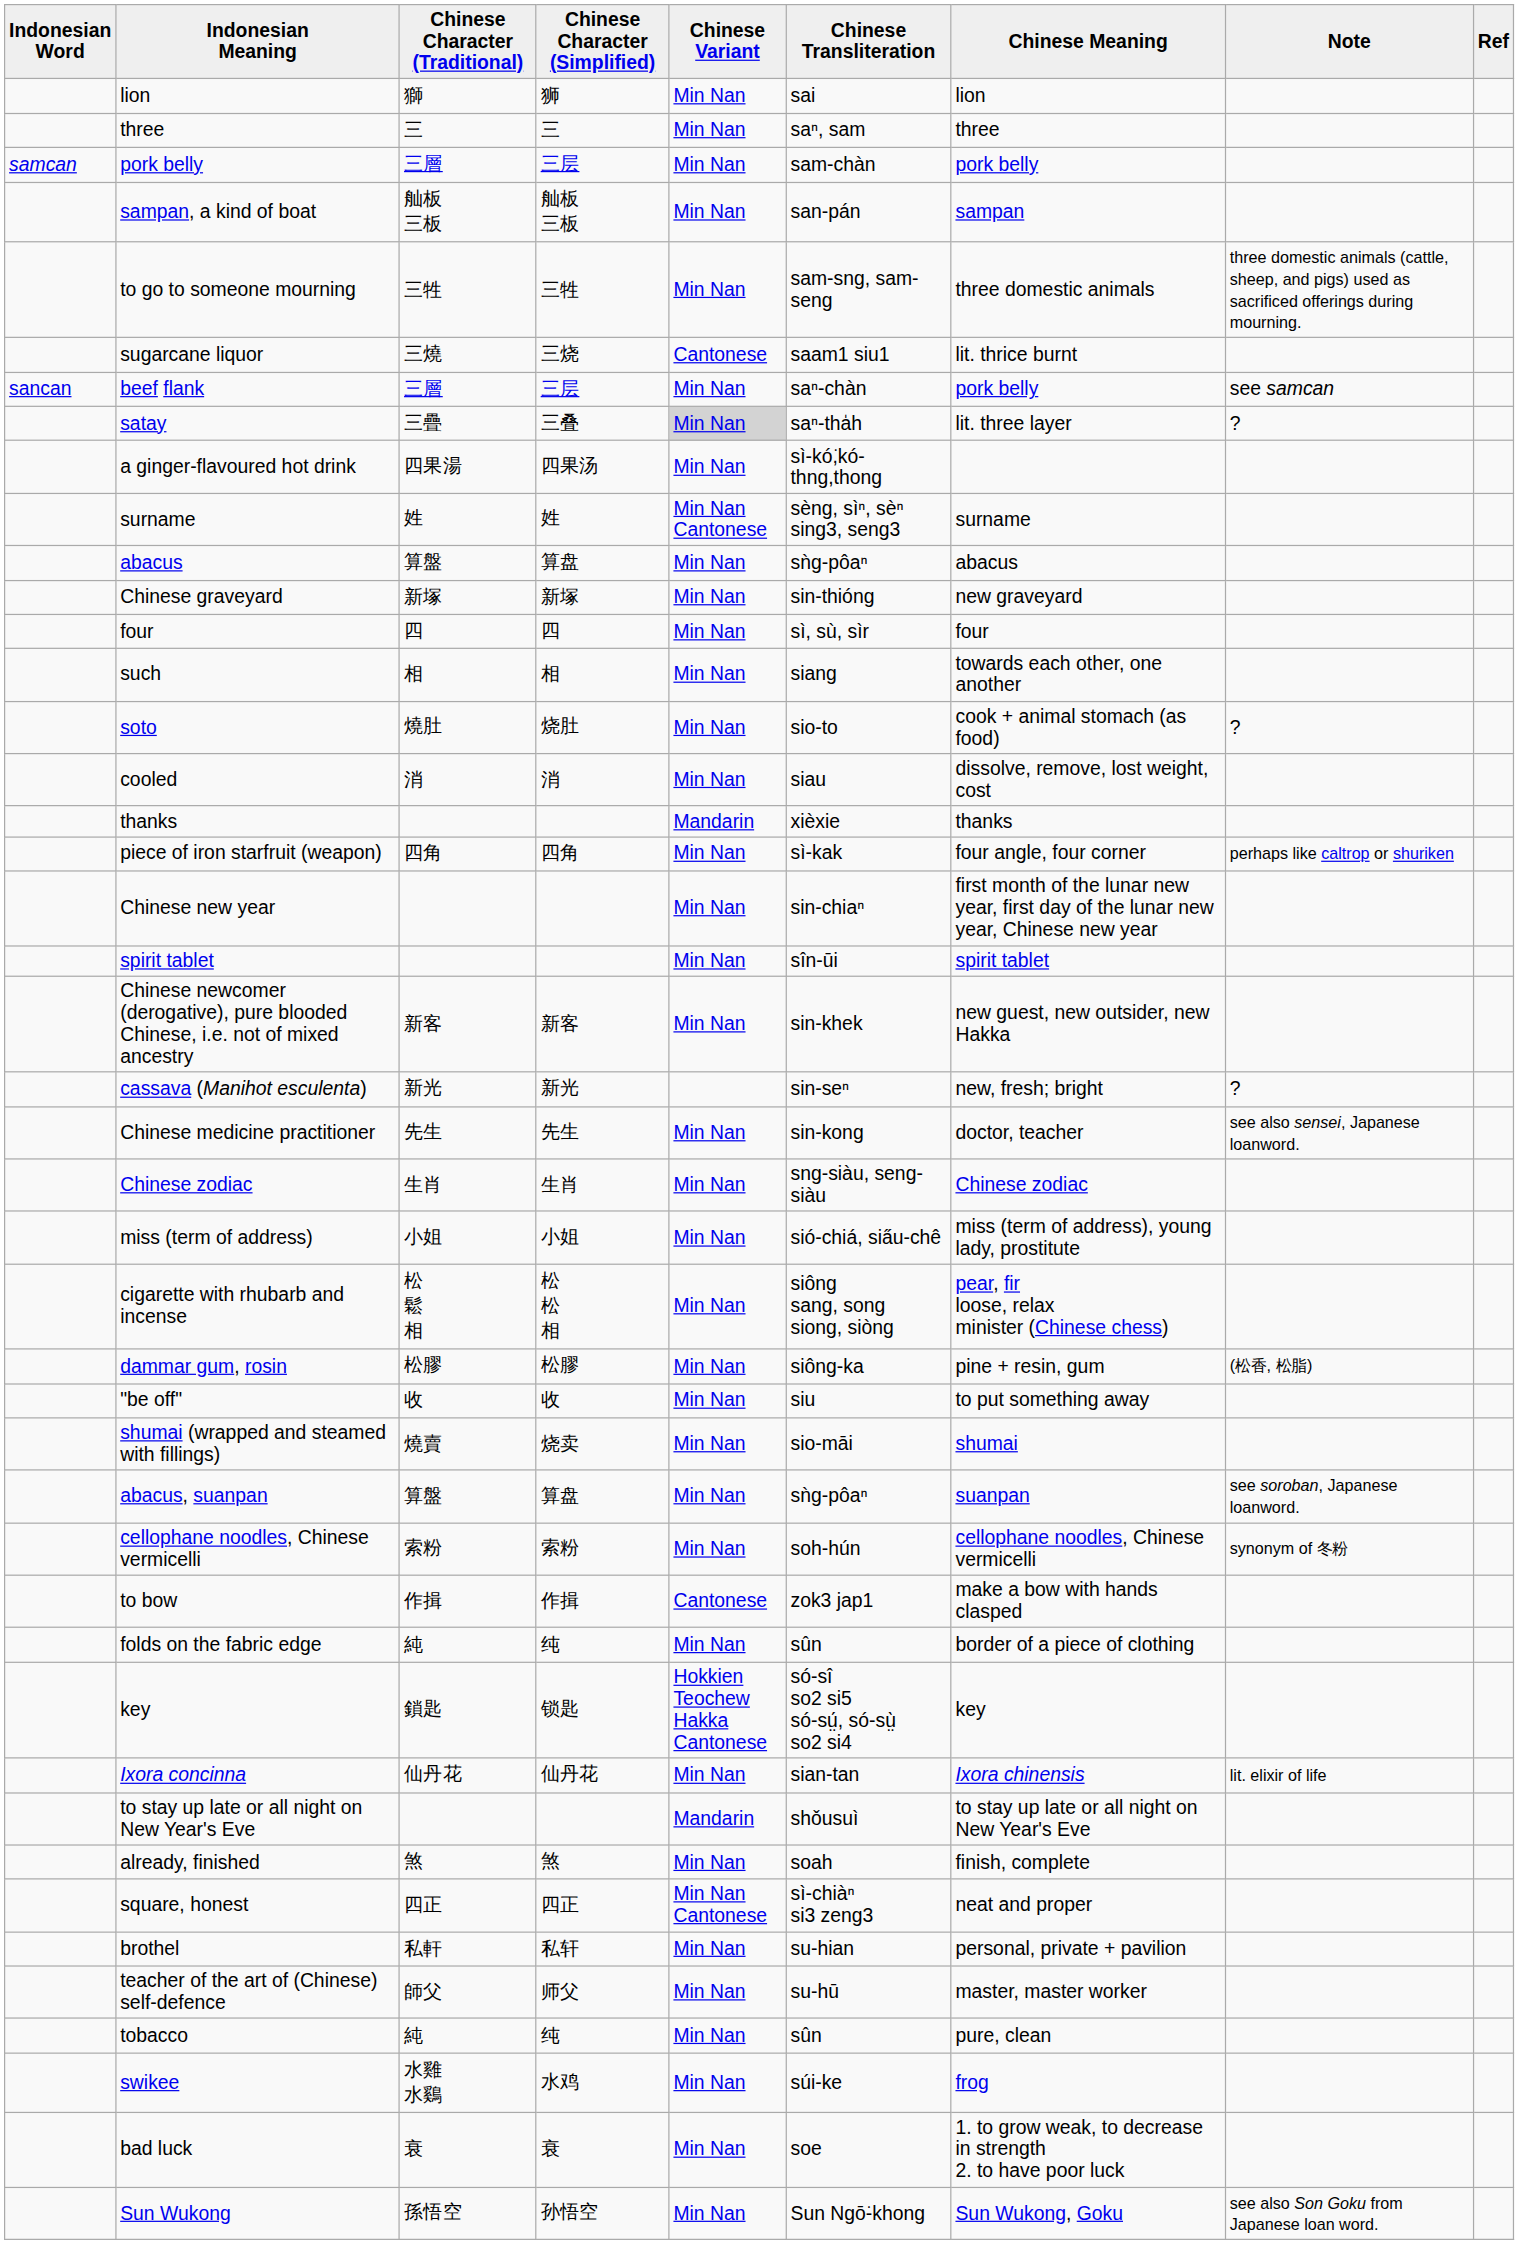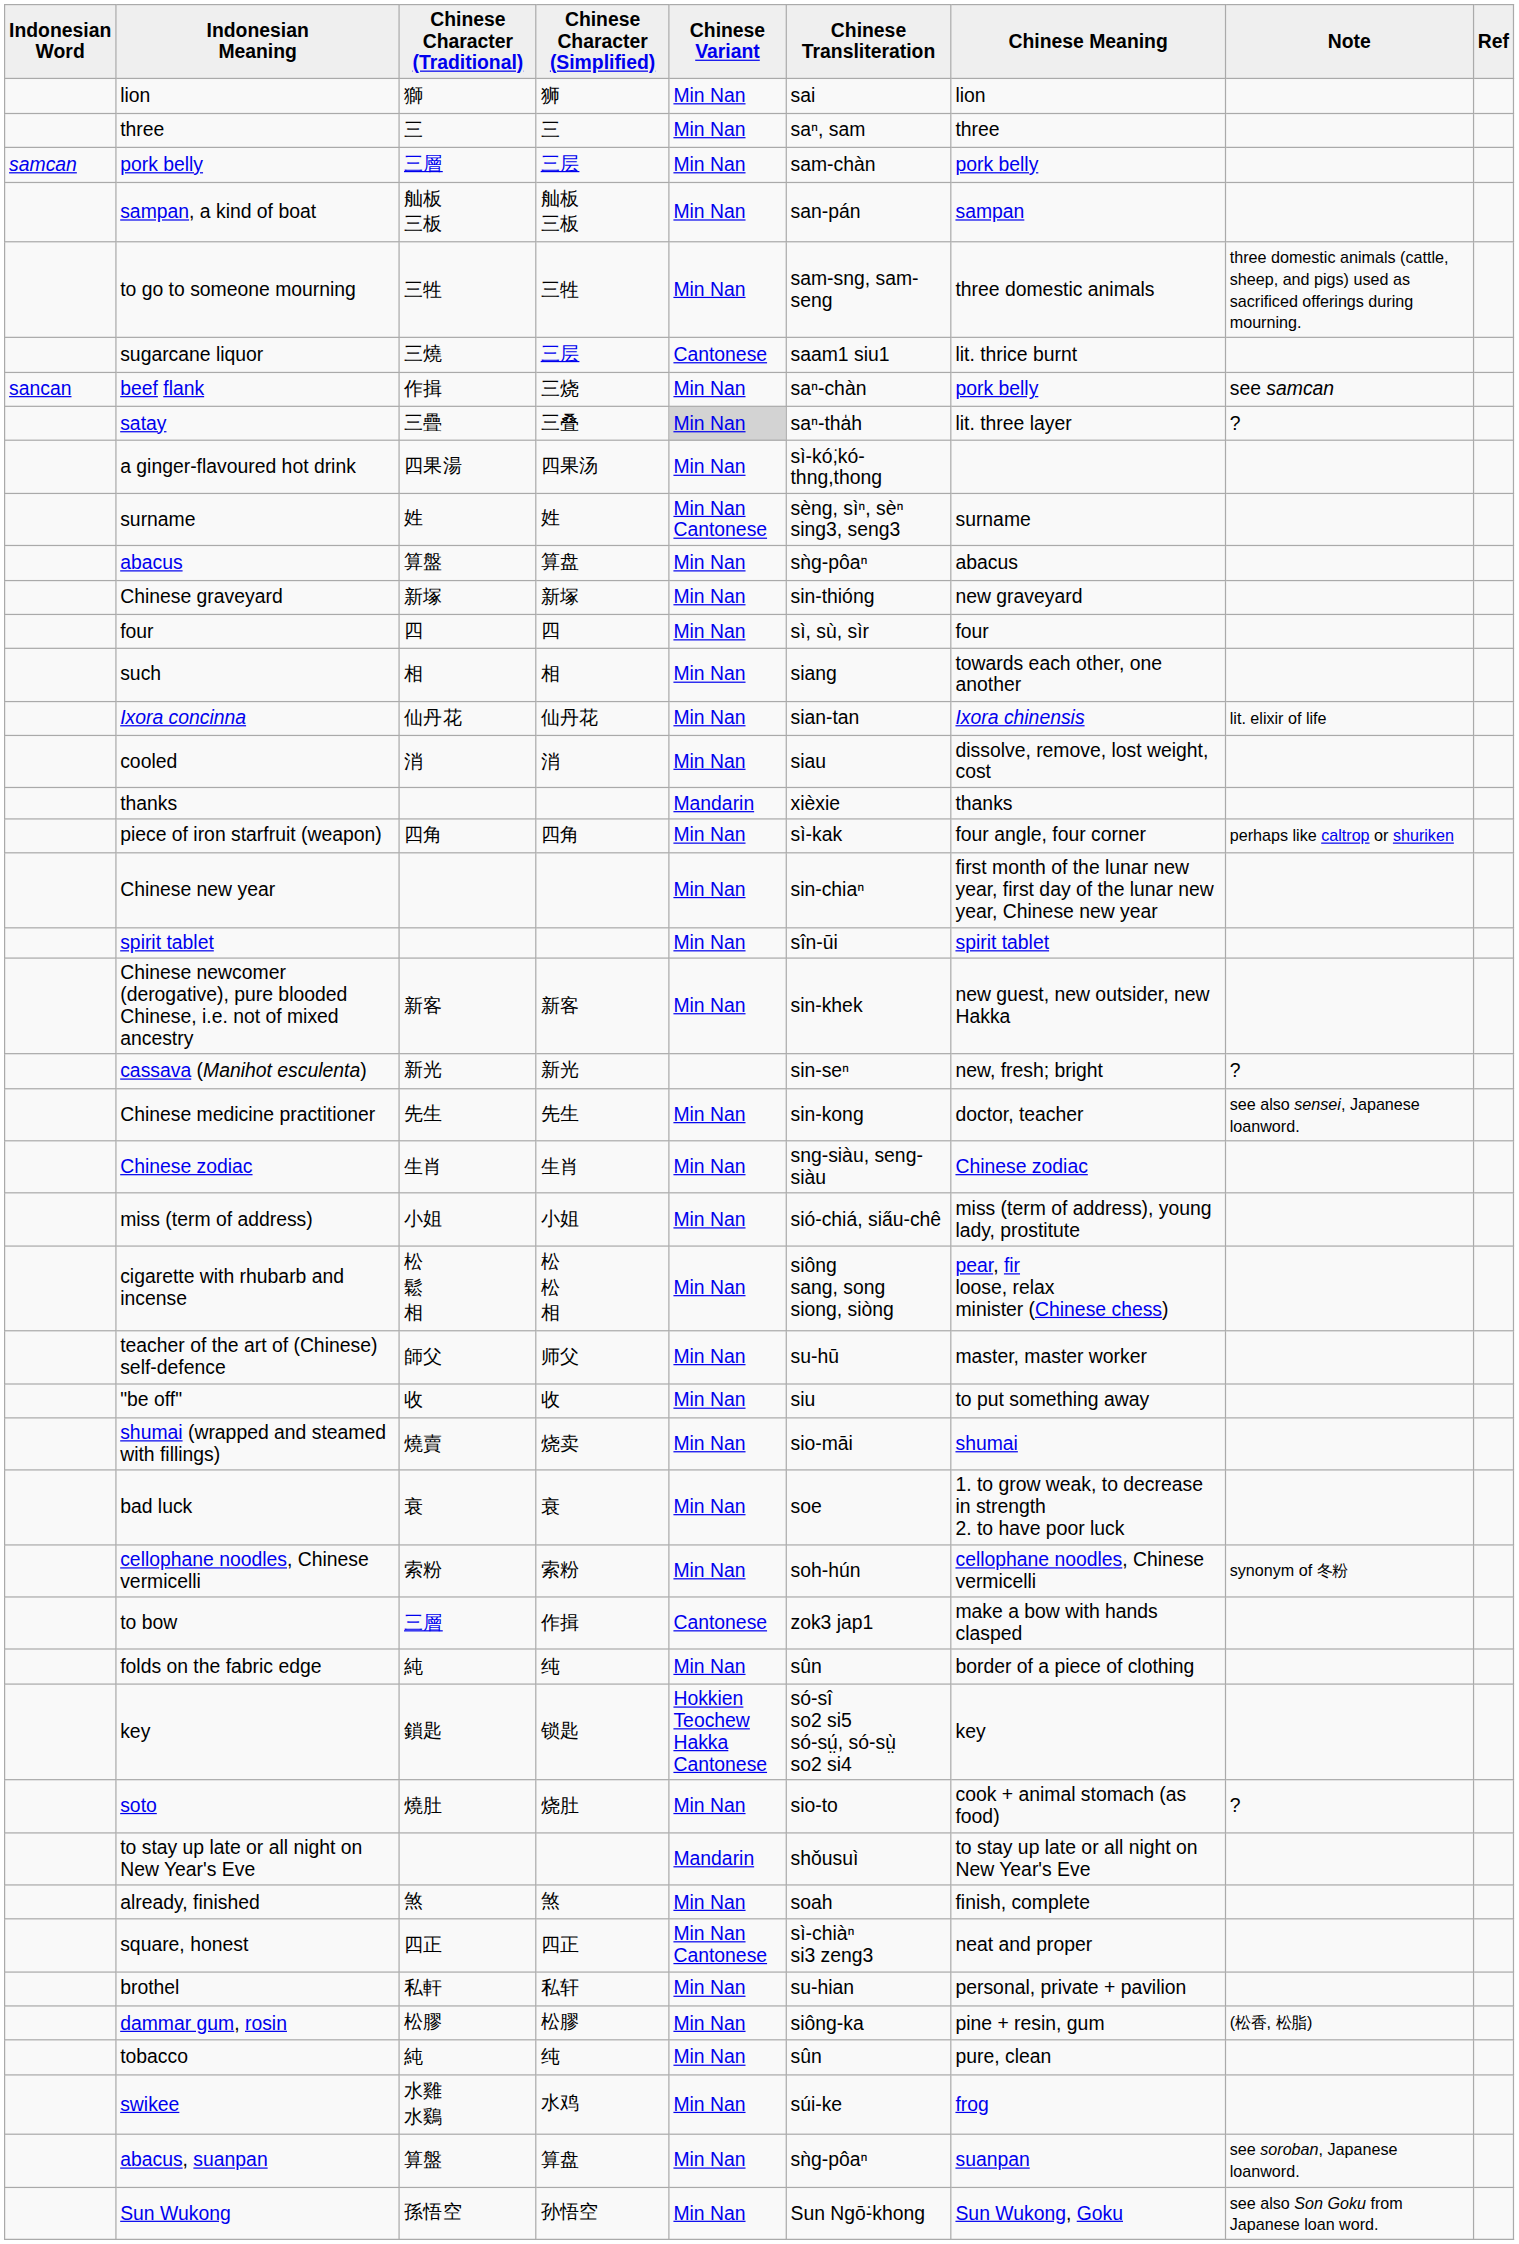sugarcane liquor | Chinese Character (Simplified): 三烧 -> 三层
beef flank | Chinese Character (Traditional): 三層 -> 作揖
beef flank | Chinese Character (Simplified): 三层 -> 三烧
rows swapped: Ixora concinna <-> soto
rows swapped: dammar gum, rosin <-> teacher of the art of (Chinese) self-defence
rows swapped: bad luck <-> abacus, suanpan
to bow | Chinese Character (Traditional): 作揖 -> 三層
